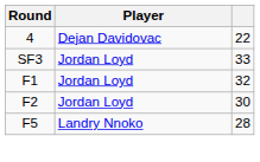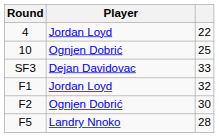4 | Player: Dejan Davidovac -> Jordan Loyd
+ row: 10 | Ognjen Dobrić | 25
SF3 | Player: Jordan Loyd -> Dejan Davidovac
F2 | Player: Jordan Loyd -> Ognjen Dobrić
